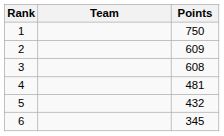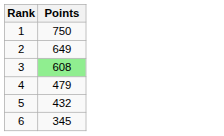- column: Team
2 | Points: 609 -> 649
3 | Points: no background -> lightgreen background
4 | Points: 481 -> 479
